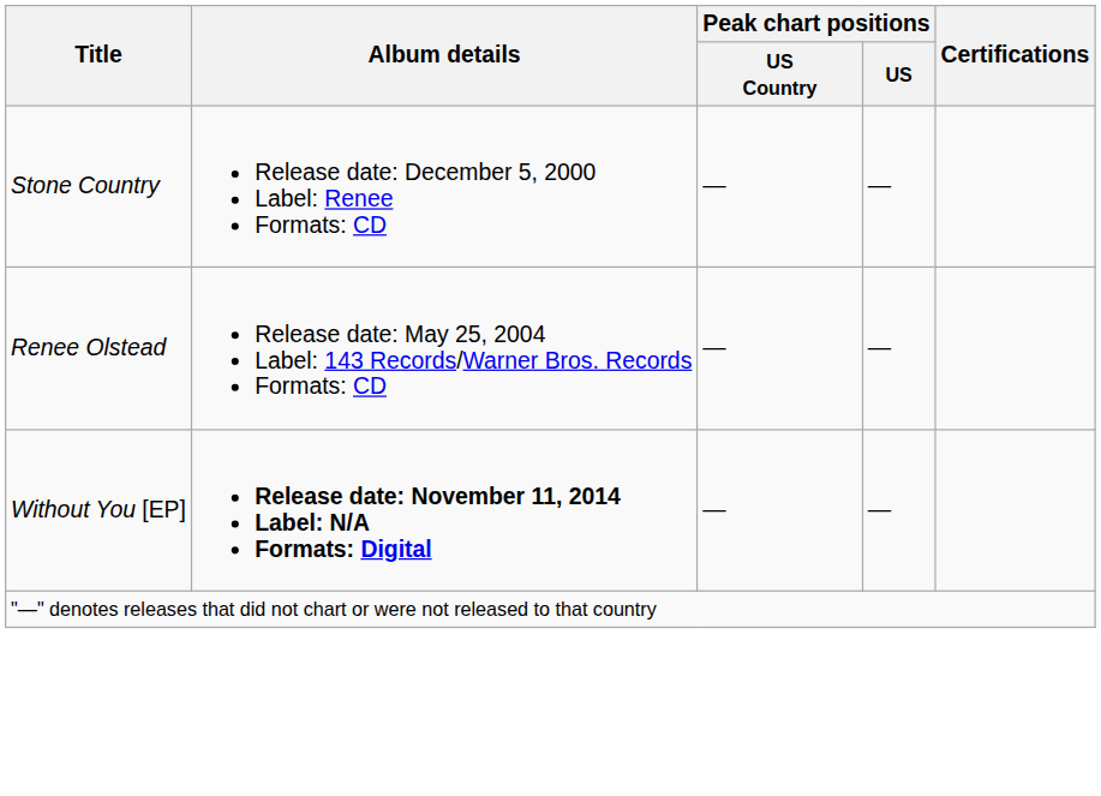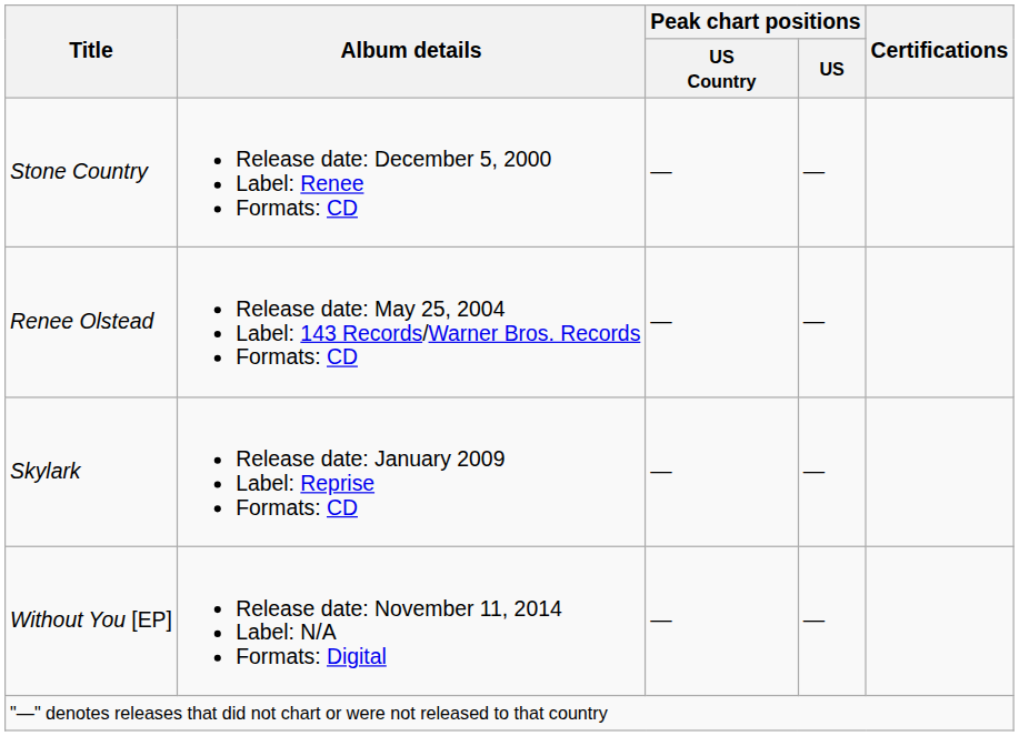+ row: Skylark | Release date: January 2009 Label: Reprise Formats: CD | — | —
Without You [EP] | Album details: bold -> normal
